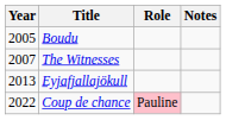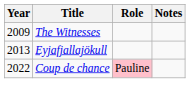- row: 2005 | Boudu
The Witnesses | Year: 2007 -> 2009
